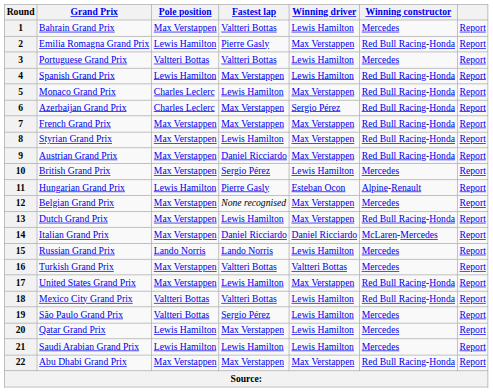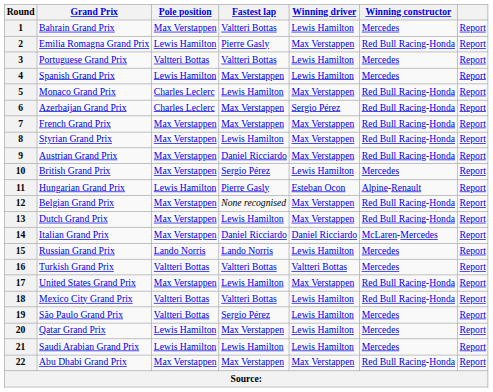4 | Winning constructor: Red Bull Racing-Honda -> Mercedes
12 | Winning constructor: Mercedes -> Red Bull Racing-Honda
16 | Pole position: Max Verstappen -> Valtteri Bottas
